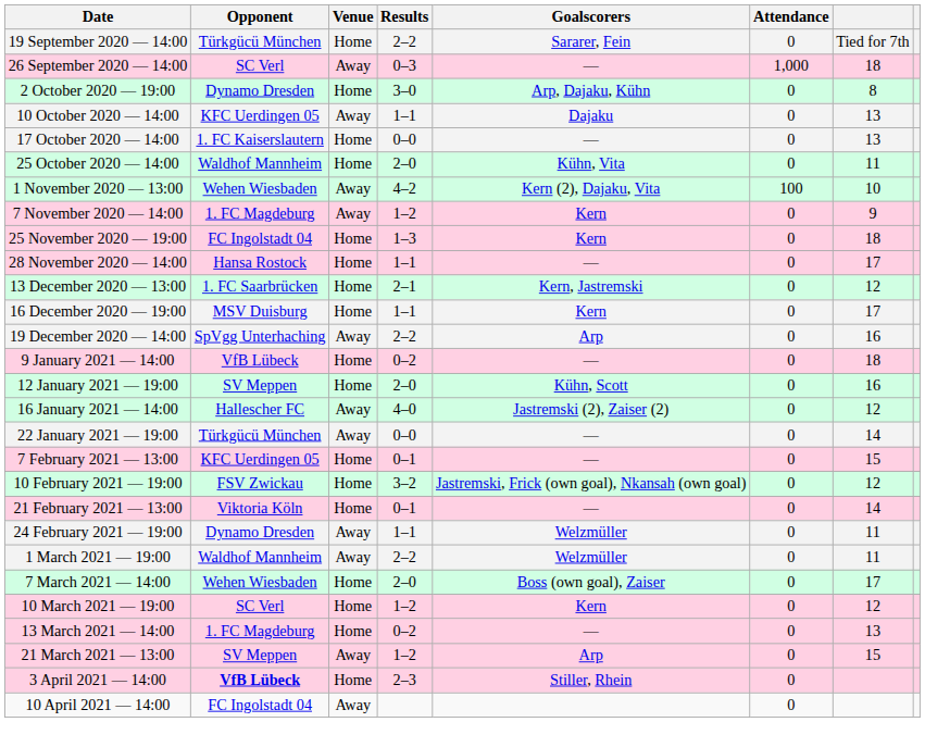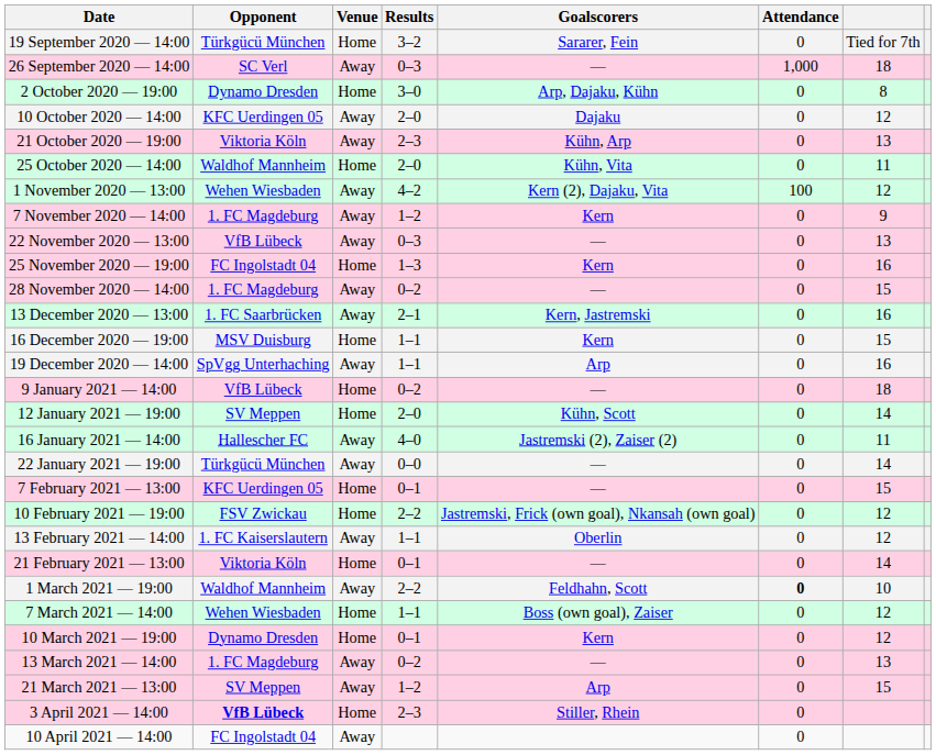19 September 2020 — 14:00 | Results: 2–2 -> 3–2
10 October 2020 — 14:00 | Results: 1–1 -> 2–0
10 October 2020 — 14:00 | column 7: 13 -> 12
- row: 17 October 2020 — 14:00 | 1. FC Kaiserslautern | Home | 0–0 | — | 0 | 13
+ row: 21 October 2020 — 19:00 | Viktoria Köln | Away | 2–3 | Kühn, Arp | 0 | 13
1 November 2020 — 13:00 | column 7: 10 -> 12
+ row: 22 November 2020 — 13:00 | VfB Lübeck | Away | 0–3 | — | 0 | 13
25 November 2020 — 19:00 | column 7: 18 -> 16
28 November 2020 — 14:00 | Opponent: Hansa Rostock -> 1. FC Magdeburg
28 November 2020 — 14:00 | Venue: Home -> Away
28 November 2020 — 14:00 | Results: 1–1 -> 0–2
28 November 2020 — 14:00 | column 7: 17 -> 15
13 December 2020 — 13:00 | Venue: Home -> Away
13 December 2020 — 13:00 | column 7: 12 -> 16
16 December 2020 — 19:00 | column 7: 17 -> 15
19 December 2020 — 14:00 | Results: 2–2 -> 1–1
12 January 2021 — 19:00 | column 7: 16 -> 14
16 January 2021 — 14:00 | column 7: 12 -> 11
10 February 2021 — 19:00 | Results: 3–2 -> 2–2
+ row: 13 February 2021 — 14:00 | 1. FC Kaiserslautern | Away | 1–1 | Oberlin | 0 | 12
- row: 24 February 2021 — 19:00 | Dynamo Dresden | Away | 1–1 | Welzmüller | 0 | 11
1 March 2021 — 19:00 | Goalscorers: Welzmüller -> Feldhahn, Scott
1 March 2021 — 19:00 | Attendance: normal -> bold
1 March 2021 — 19:00 | column 7: 11 -> 10
7 March 2021 — 14:00 | Results: 2–0 -> 1–1
7 March 2021 — 14:00 | column 7: 17 -> 12
10 March 2021 — 19:00 | Opponent: SC Verl -> Dynamo Dresden
10 March 2021 — 19:00 | Results: 1–2 -> 0–1
13 March 2021 — 14:00 | Venue: Home -> Away
